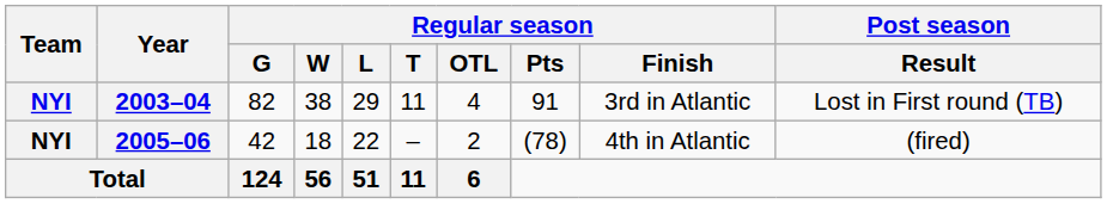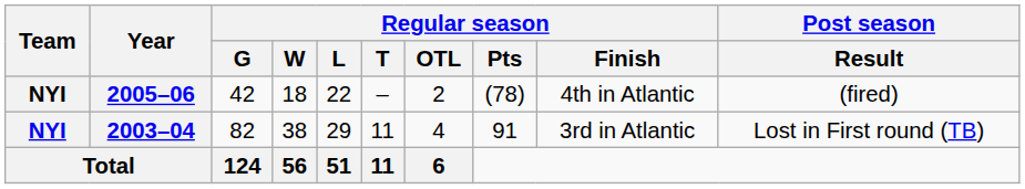rows swapped: 2003–04 <-> 2005–06
